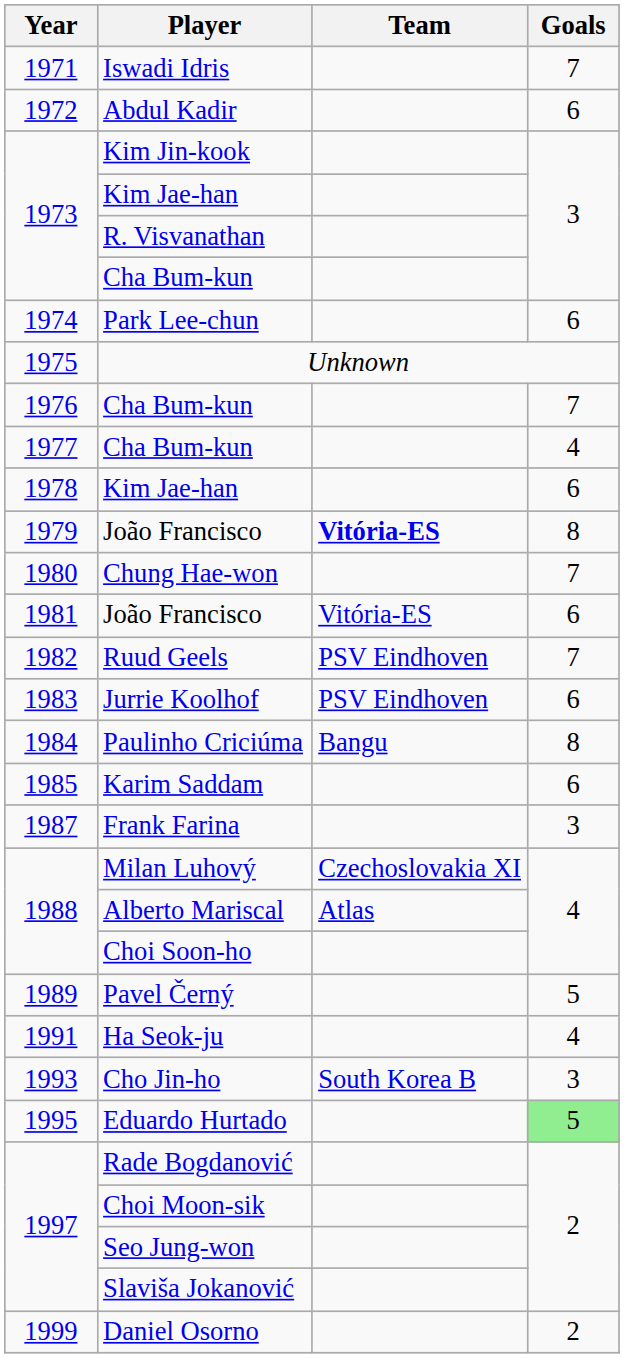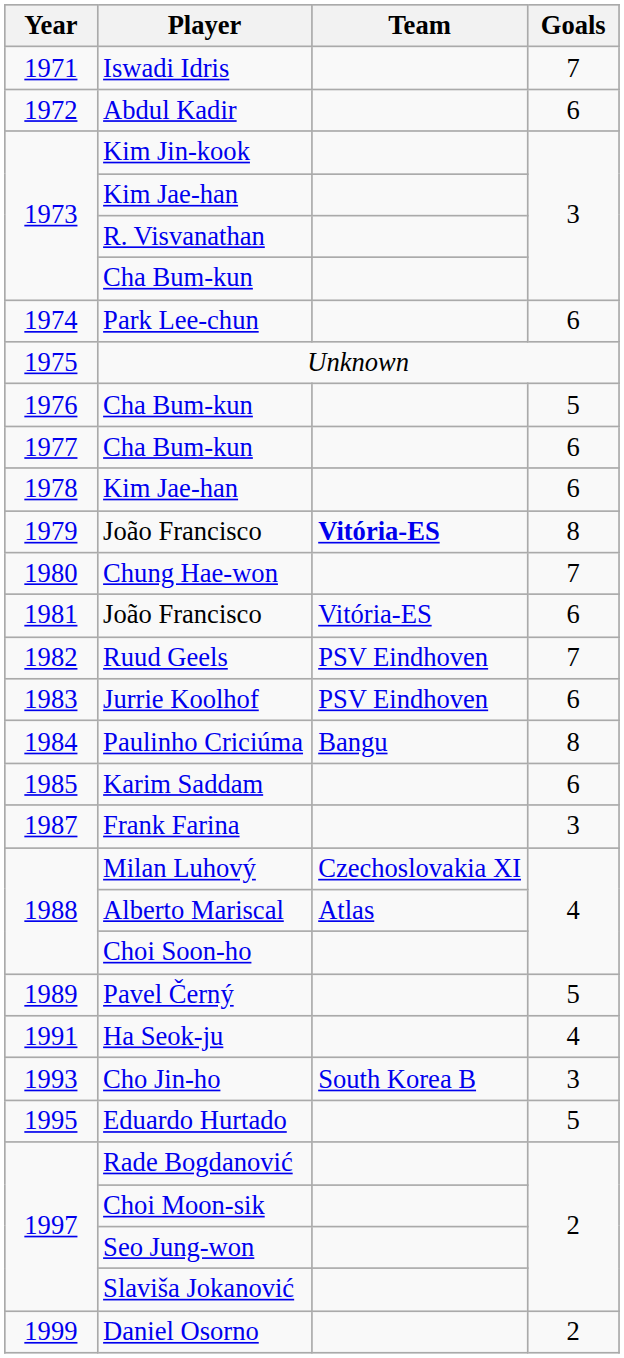1976 / Cha Bum-kun | Goals: 7 -> 5
1977 / Cha Bum-kun | Goals: 4 -> 6
Eduardo Hurtado | Goals: lightgreen background -> no background
